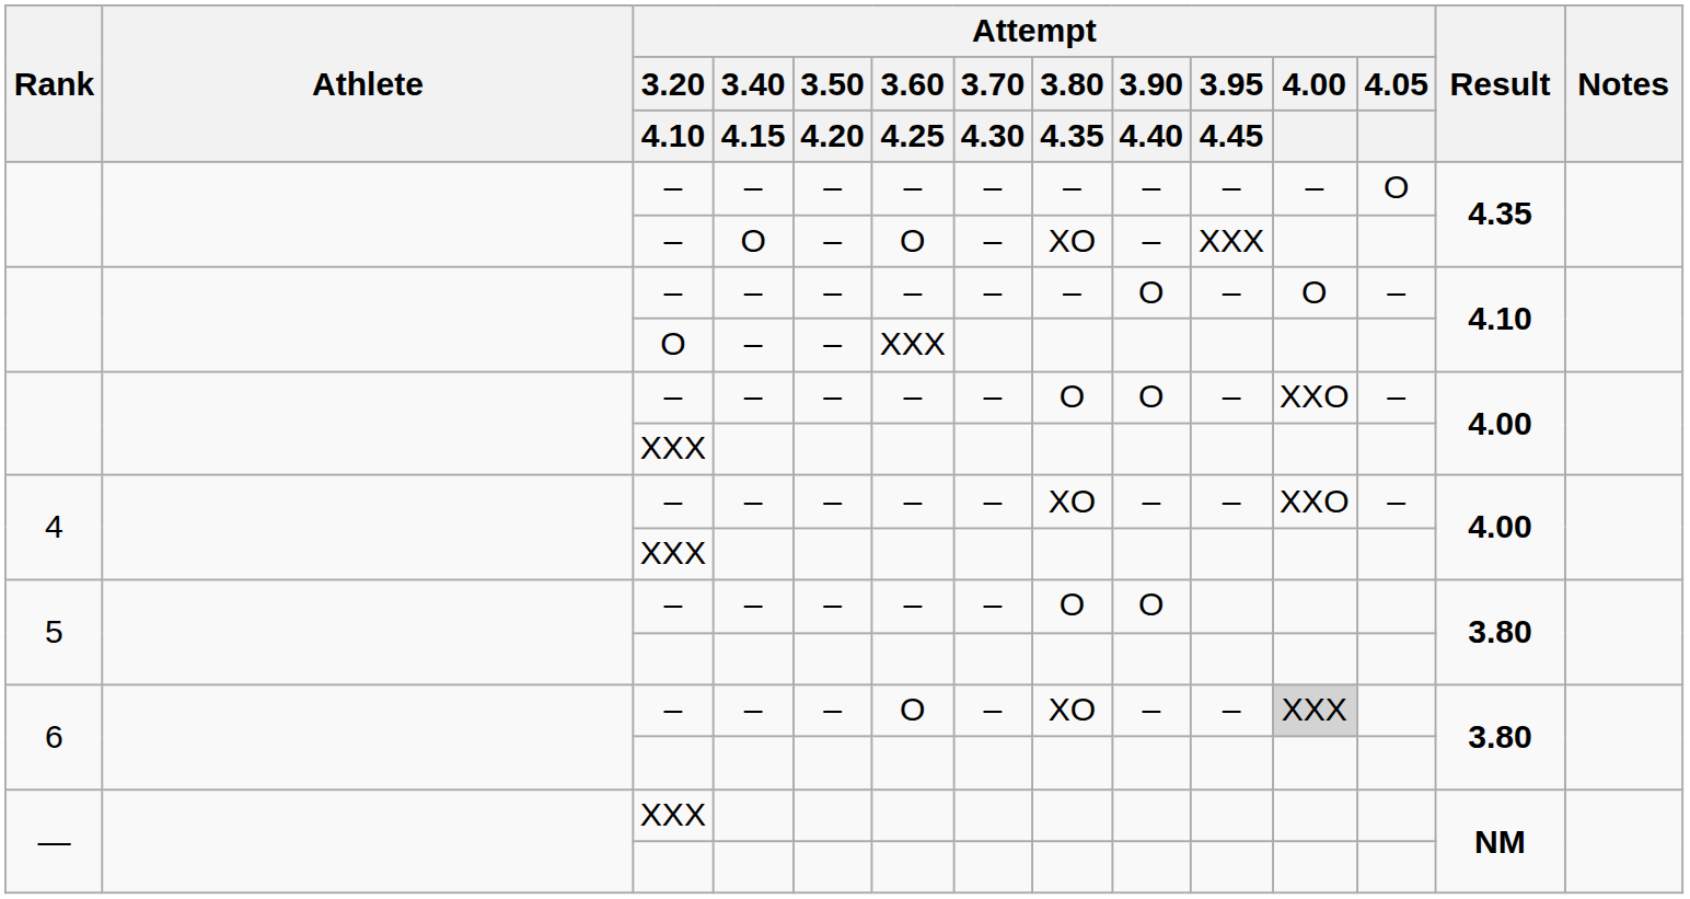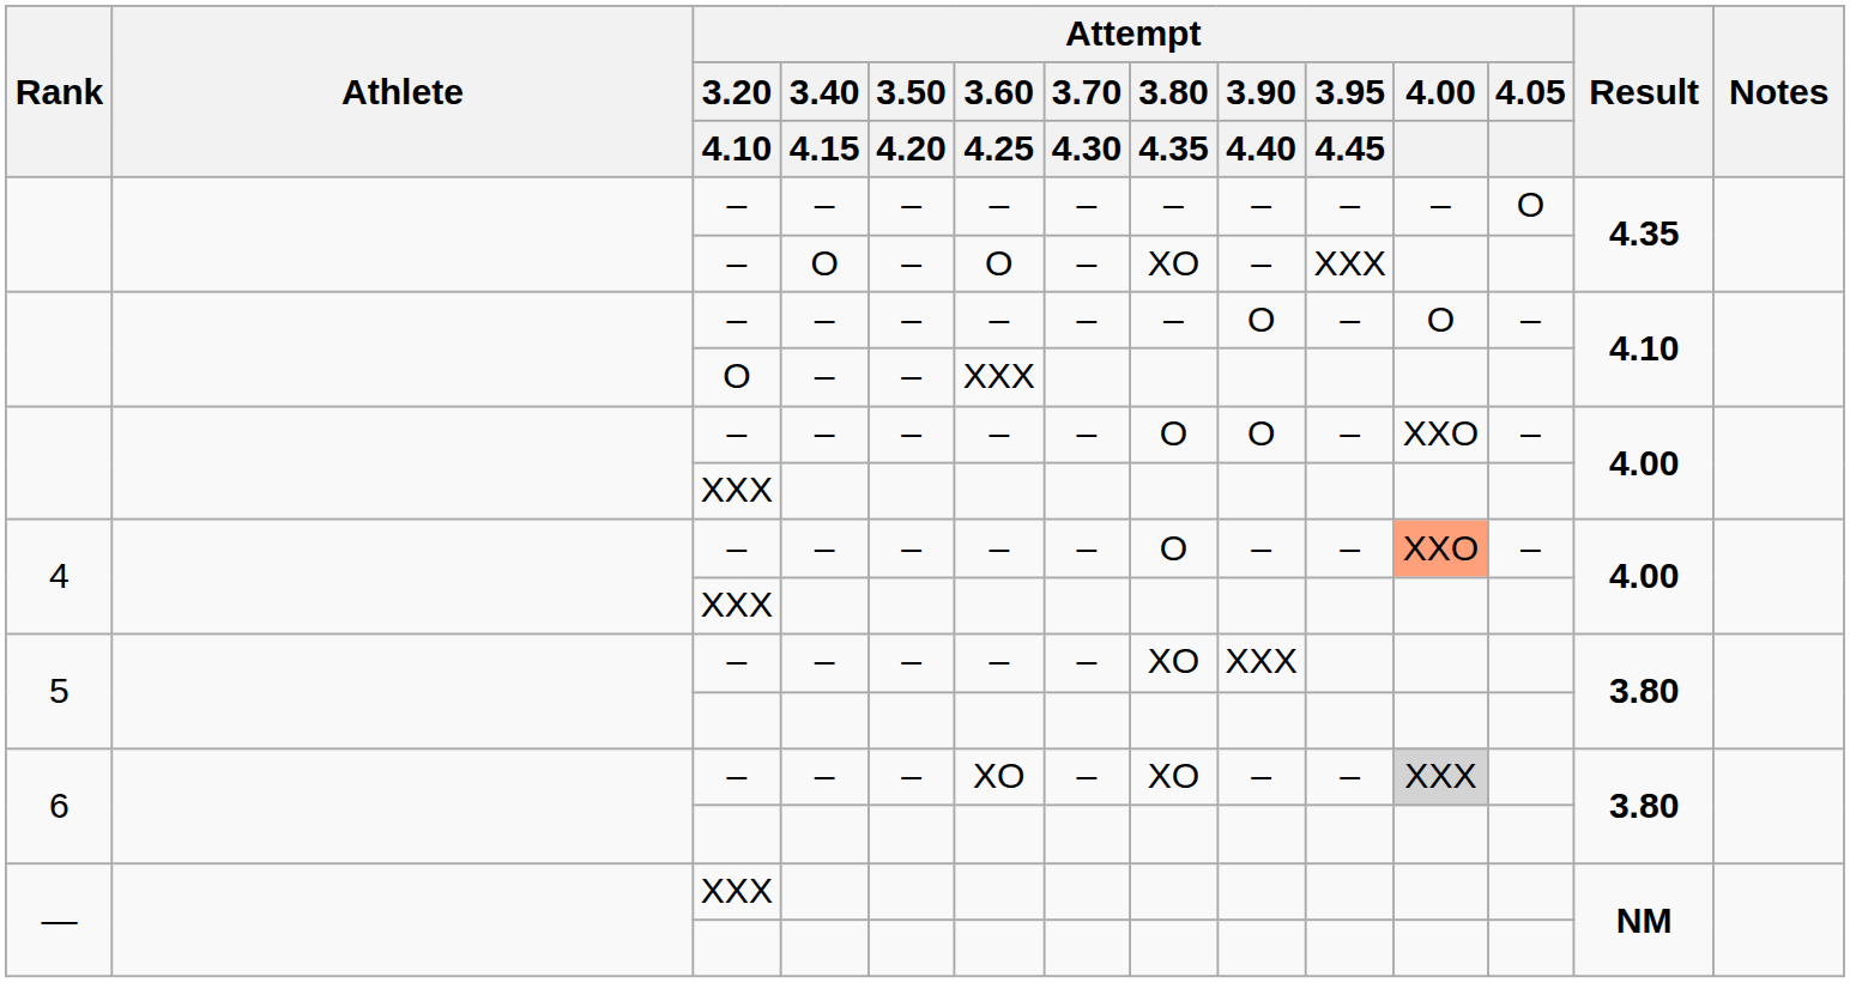4 / – | Attempt / 3.80 / 4.35: XO -> O
4 / – | Attempt / 4.00: no background -> lightsalmon background
5 / – | Attempt / 3.80 / 4.35: O -> XO
5 / – | Attempt / 3.90 / 4.40: O -> XXX
6 / – | Attempt / 3.60 / 4.25: O -> XO
